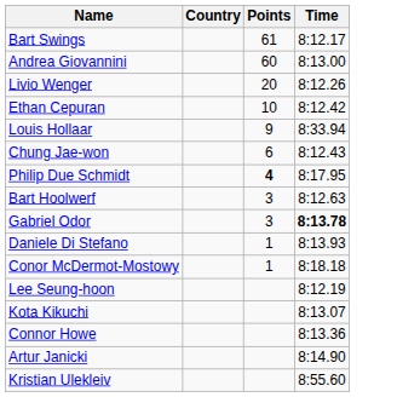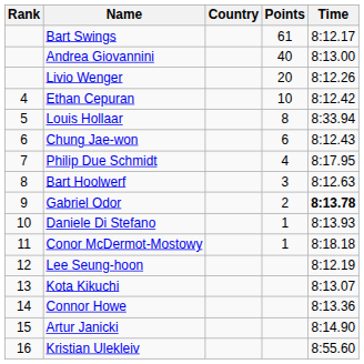+ column: Rank | 4 | 5 | 6 | 7 | 8 | 9 | 10 | 11 | 12 | 13 | 14 | 15 | 16
Andrea Giovannini | Points: 60 -> 40
Louis Hollaar | Points: 9 -> 8
Philip Due Schmidt | Points: bold -> normal
Gabriel Odor | Points: 3 -> 2
